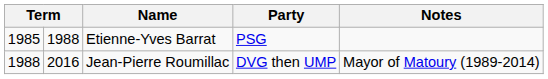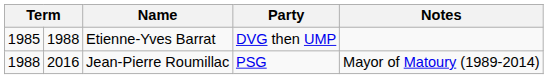Etienne-Yves Barrat | Party: PSG -> DVG then UMP
Jean-Pierre Roumillac | Party: DVG then UMP -> PSG
